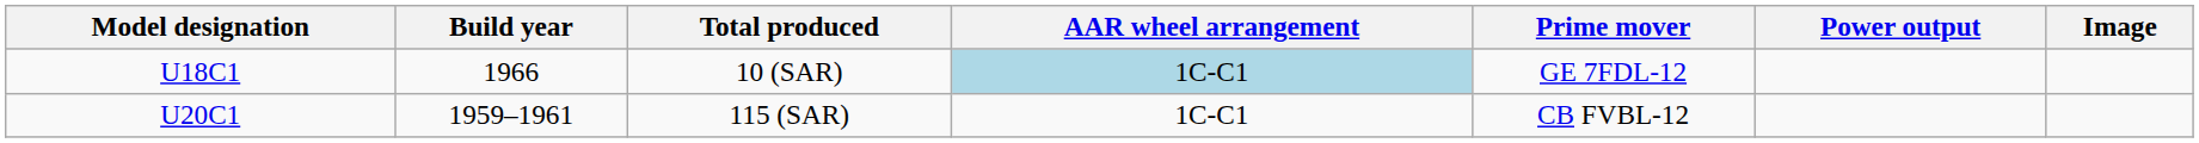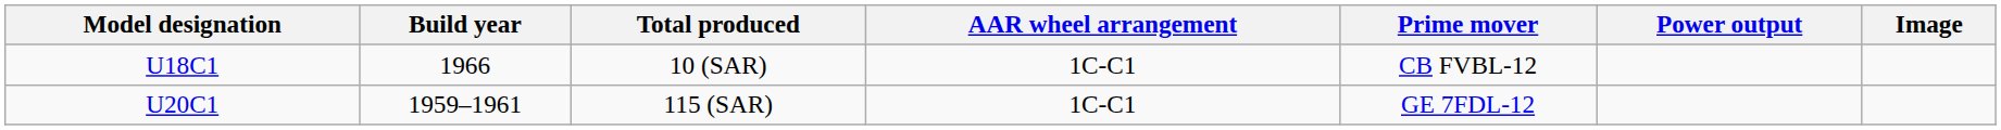U18C1 | AAR wheel arrangement: lightblue background -> no background
U18C1 | Prime mover: GE 7FDL-12 -> CB FVBL-12
U20C1 | Prime mover: CB FVBL-12 -> GE 7FDL-12
